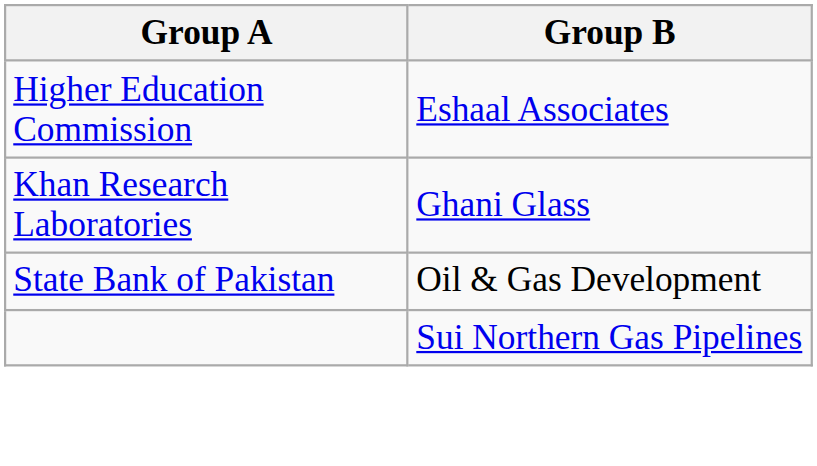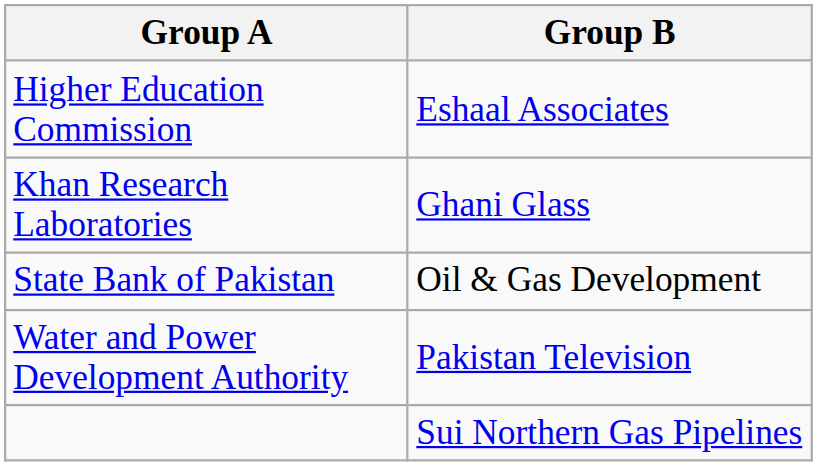+ row: Water and Power Development Authority | Pakistan Television
